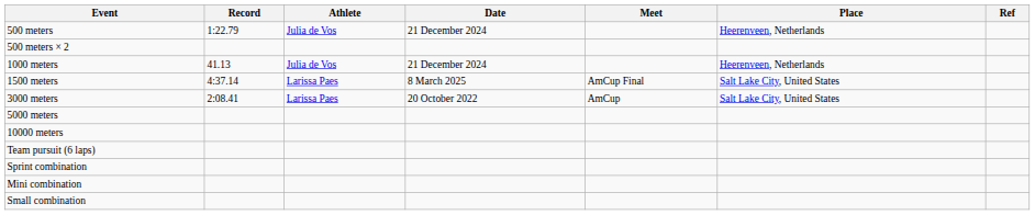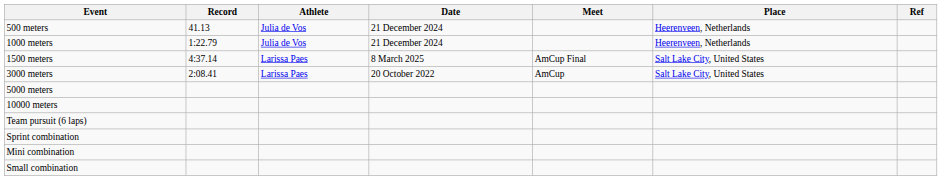500 meters | Record: 1:22.79 -> 41.13
- row: 500 meters × 2
1000 meters | Record: 41.13 -> 1:22.79
